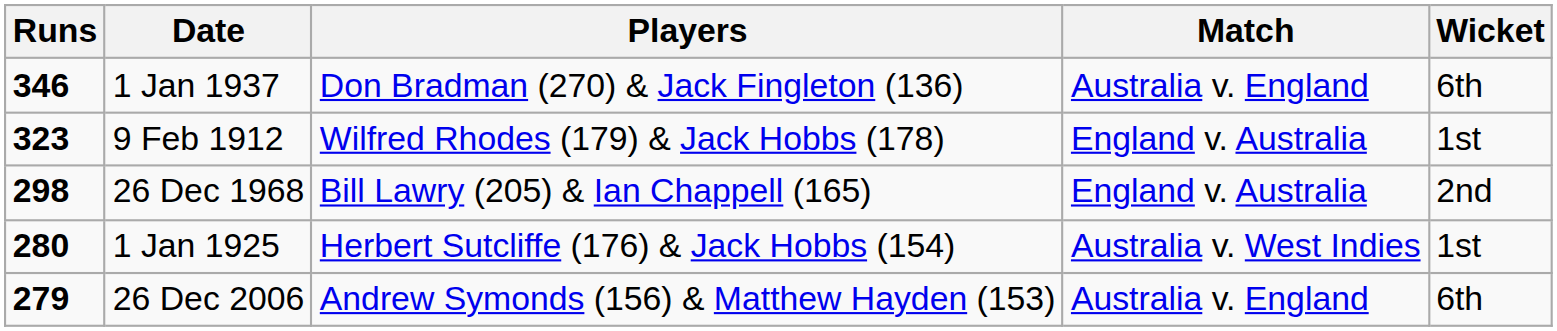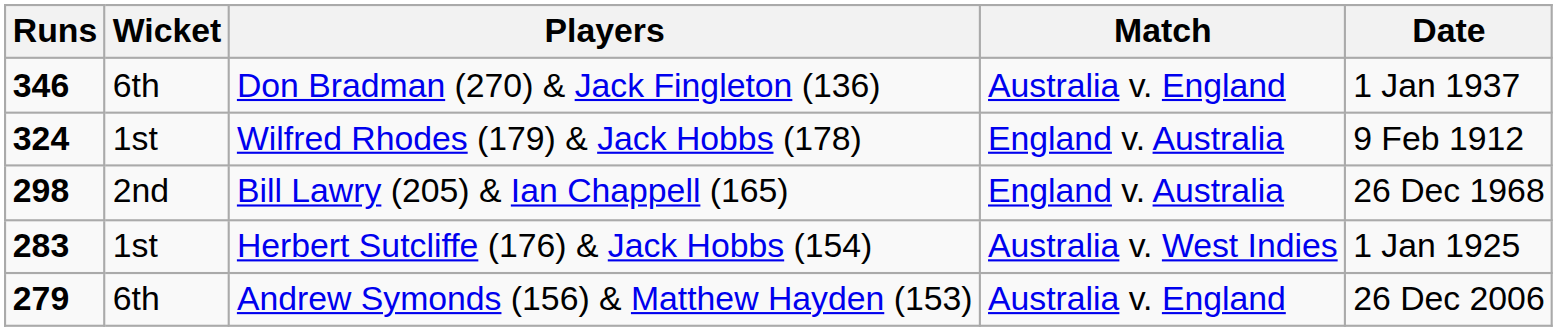columns swapped: Wicket <-> Date
Wilfred Rhodes (179) & Jack Hobbs (178) | Runs: 323 -> 324
Herbert Sutcliffe (176) & Jack Hobbs (154) | Runs: 280 -> 283
